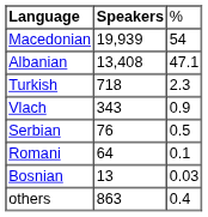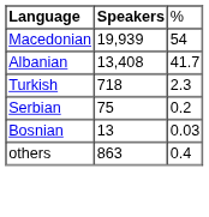Albanian | column 3: 47.1 -> 41.7
- row: Vlach | 343 | 0.9
Serbian | column 2: 76 -> 75
Serbian | column 3: 0.5 -> 0.2
- row: Romani | 64 | 0.1
